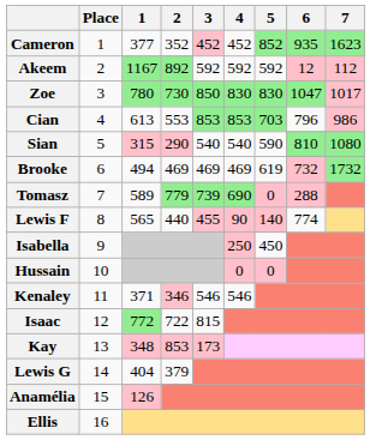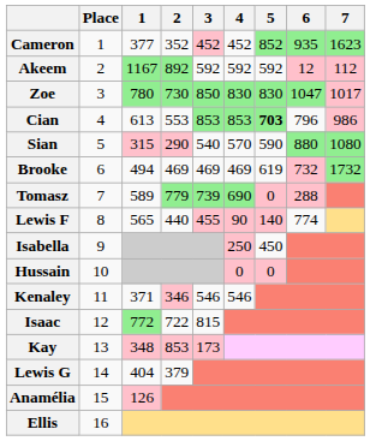Cian | 5: normal -> bold
Sian | 4: 540 -> 570
Sian | 6: 810 -> 880
